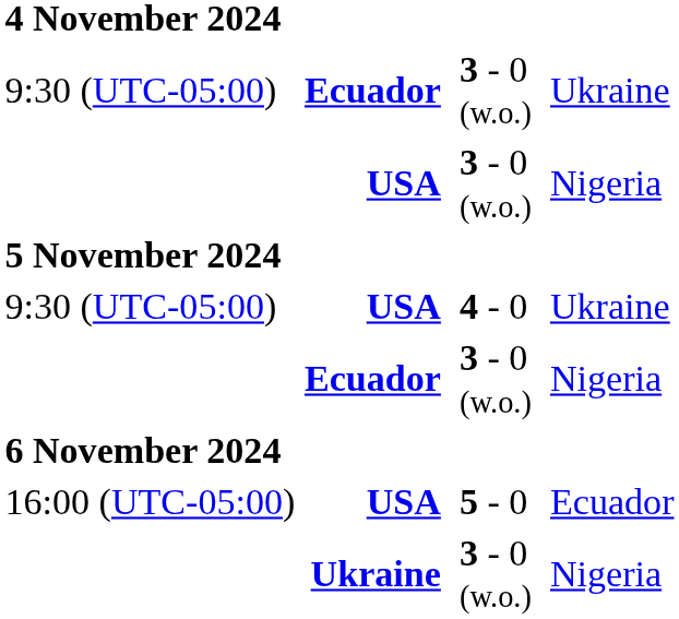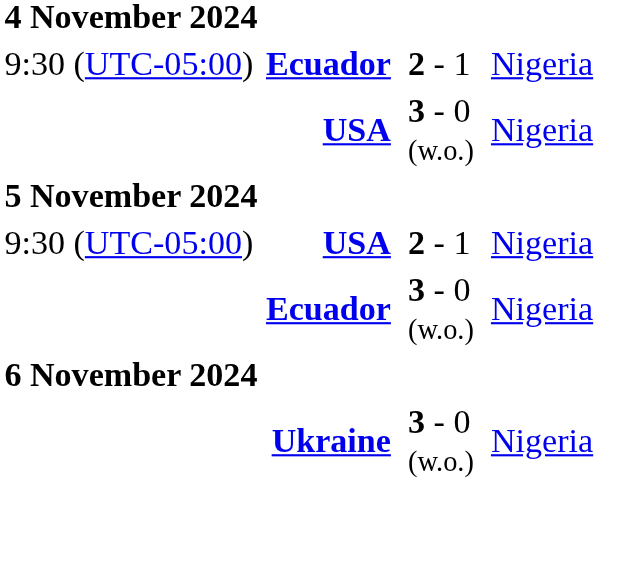9:30 (UTC-05:00) / Ecuador | column 4: 3 - 0 (w.o.) -> 2 - 1
9:30 (UTC-05:00) / Ecuador | column 6: Ukraine -> Nigeria
9:30 (UTC-05:00) / USA | column 4: 4 - 0 -> 2 - 1
9:30 (UTC-05:00) / USA | column 6: Ukraine -> Nigeria
- row: 16:00 (UTC-05:00) | USA | 5 - 0 | Ecuador
